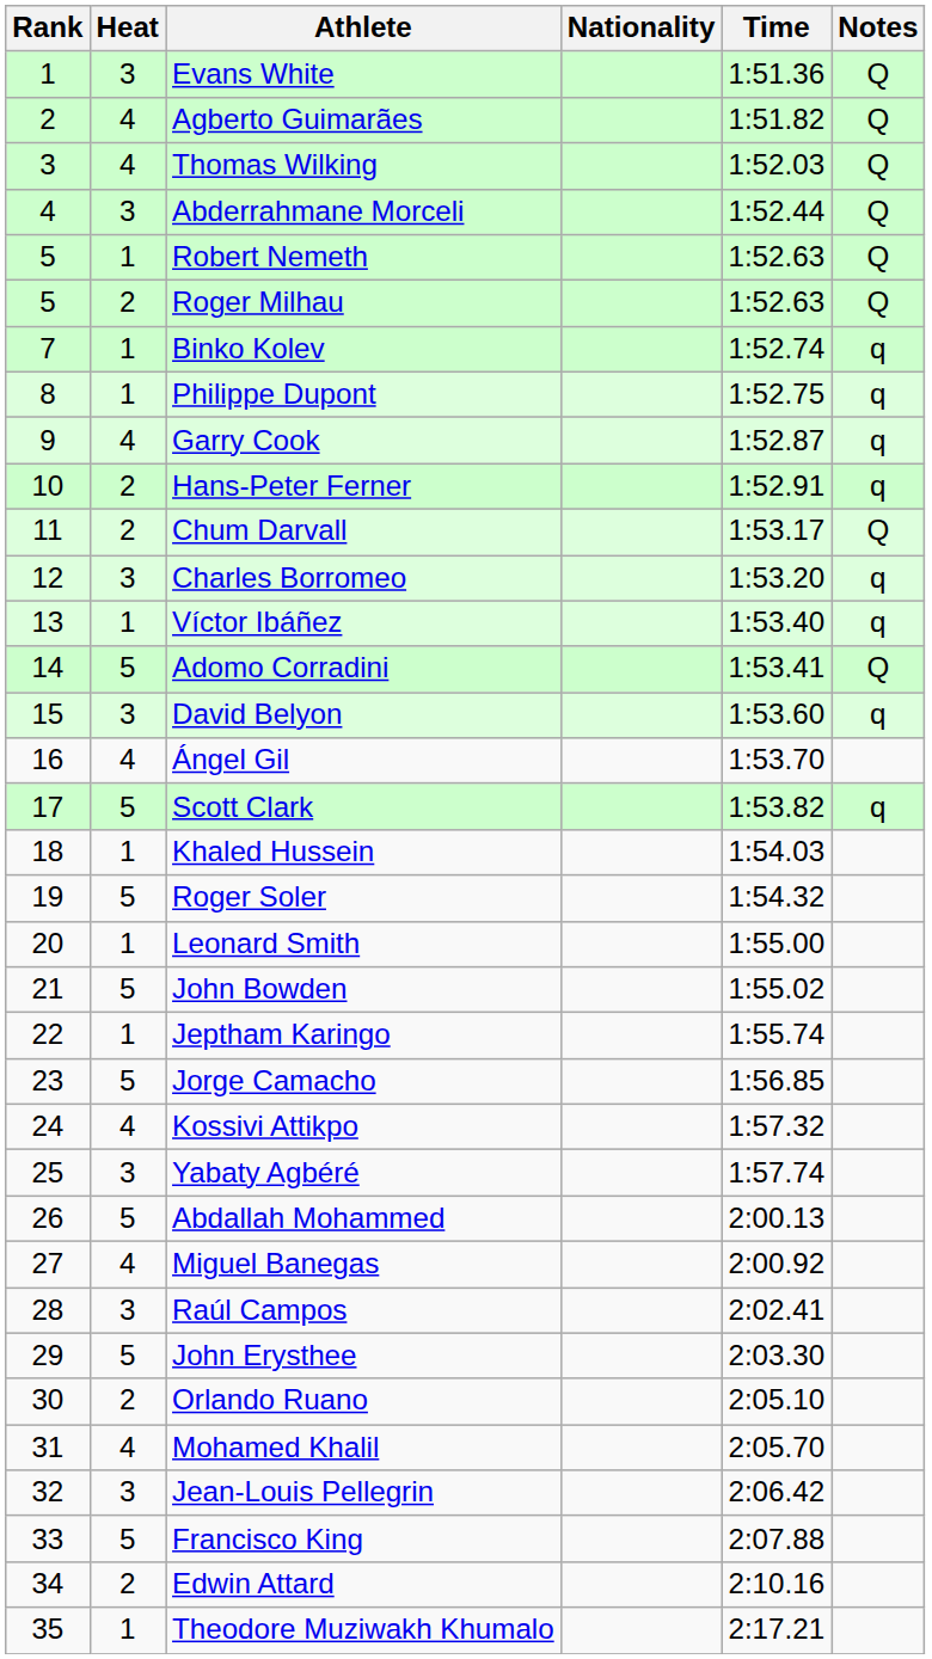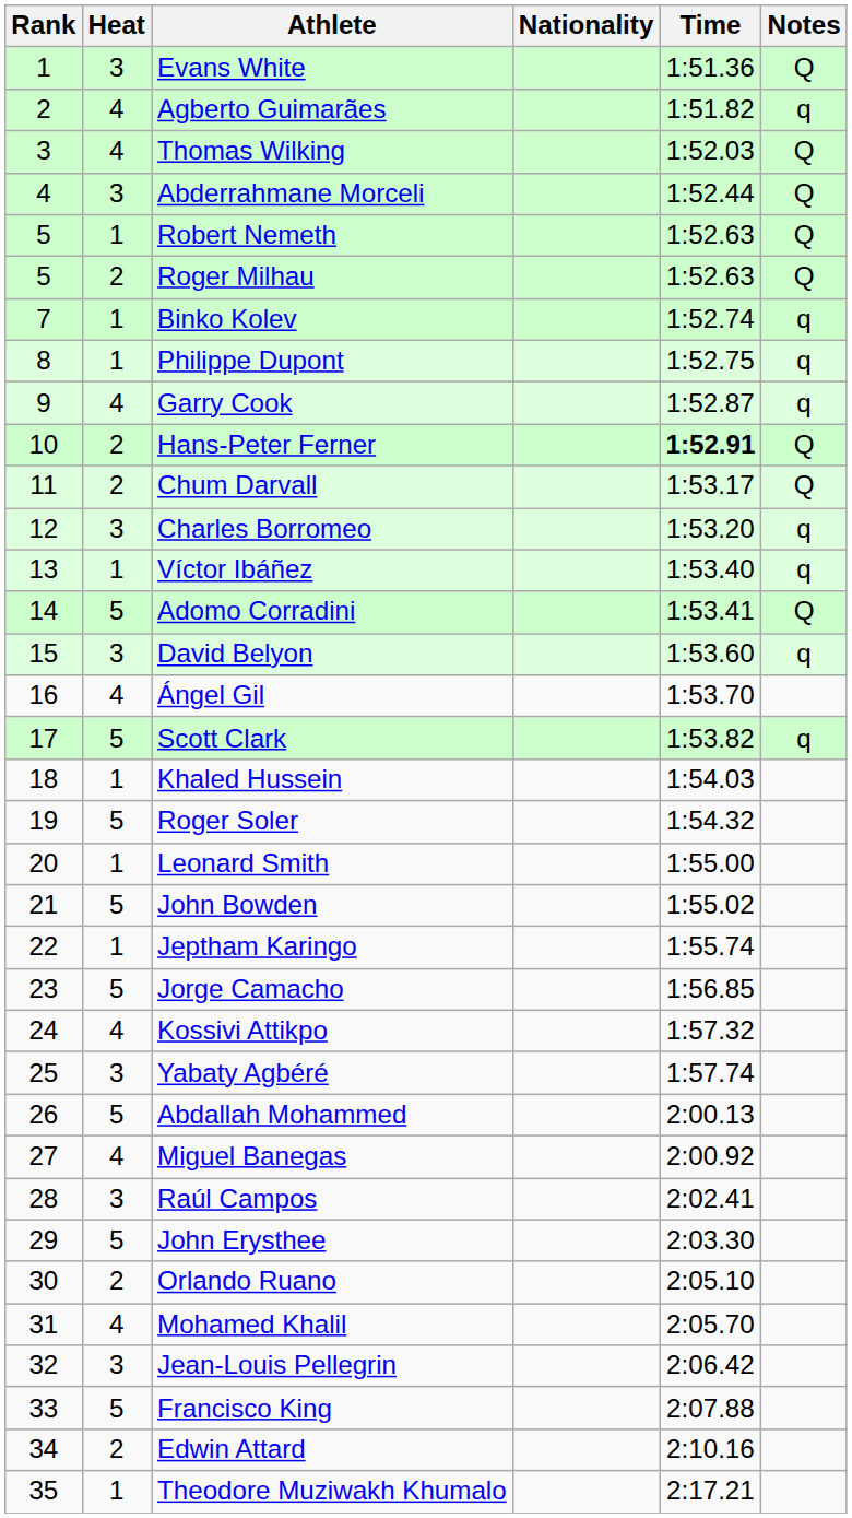Agberto Guimarães | Notes: Q -> q
Hans-Peter Ferner | Time: normal -> bold
Hans-Peter Ferner | Notes: q -> Q
